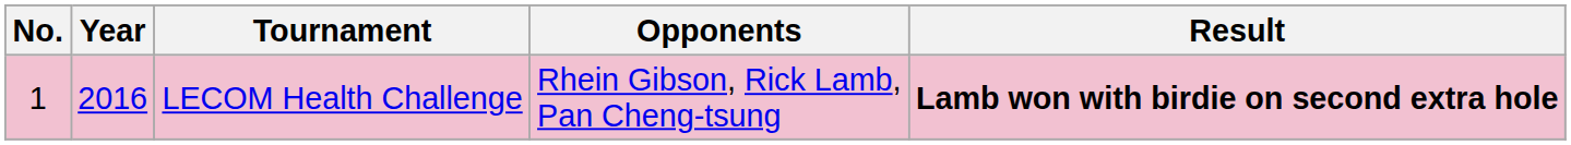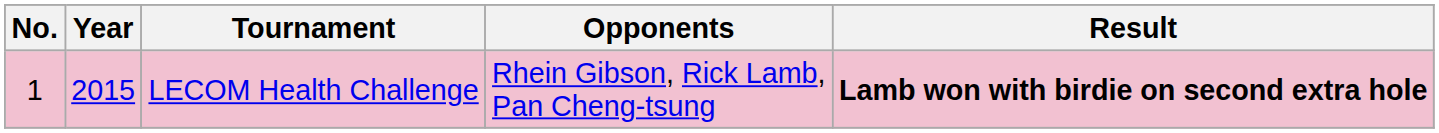LECOM Health Challenge | Year: 2016 -> 2015
